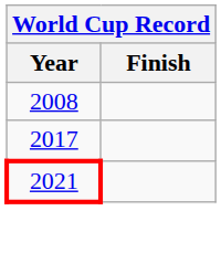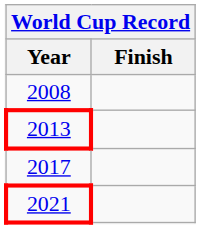+ row: 2013
